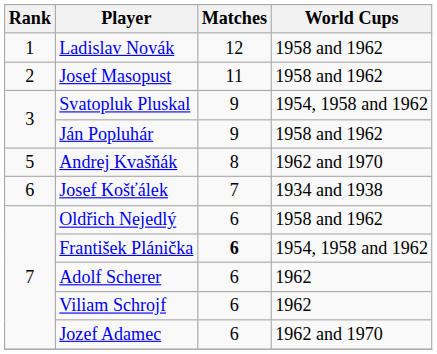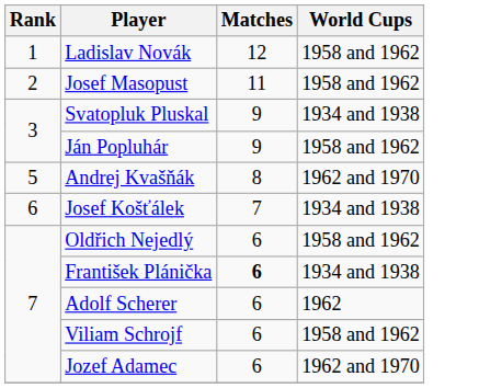Svatopluk Pluskal | World Cups: 1954, 1958 and 1962 -> 1934 and 1938
František Plánička | World Cups: 1954, 1958 and 1962 -> 1934 and 1938
Viliam Schrojf | World Cups: 1962 -> 1958 and 1962
